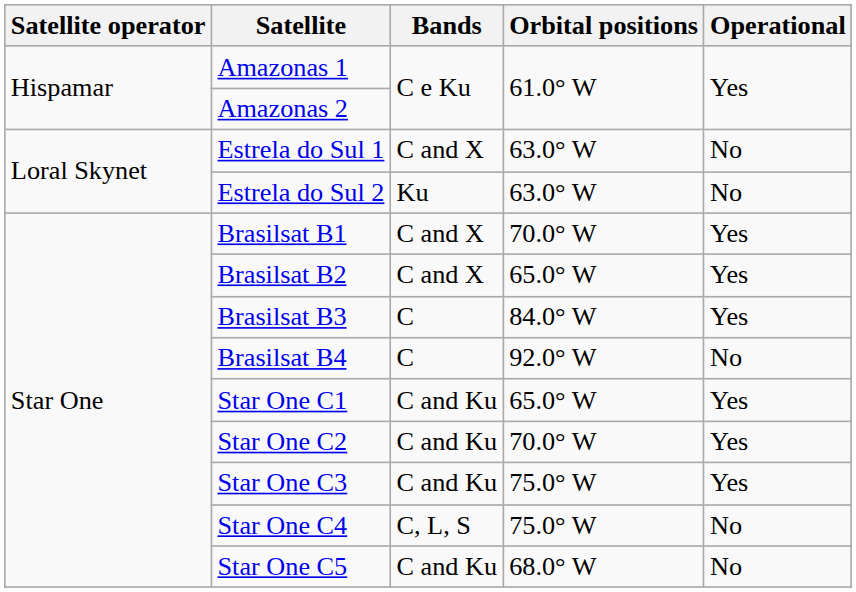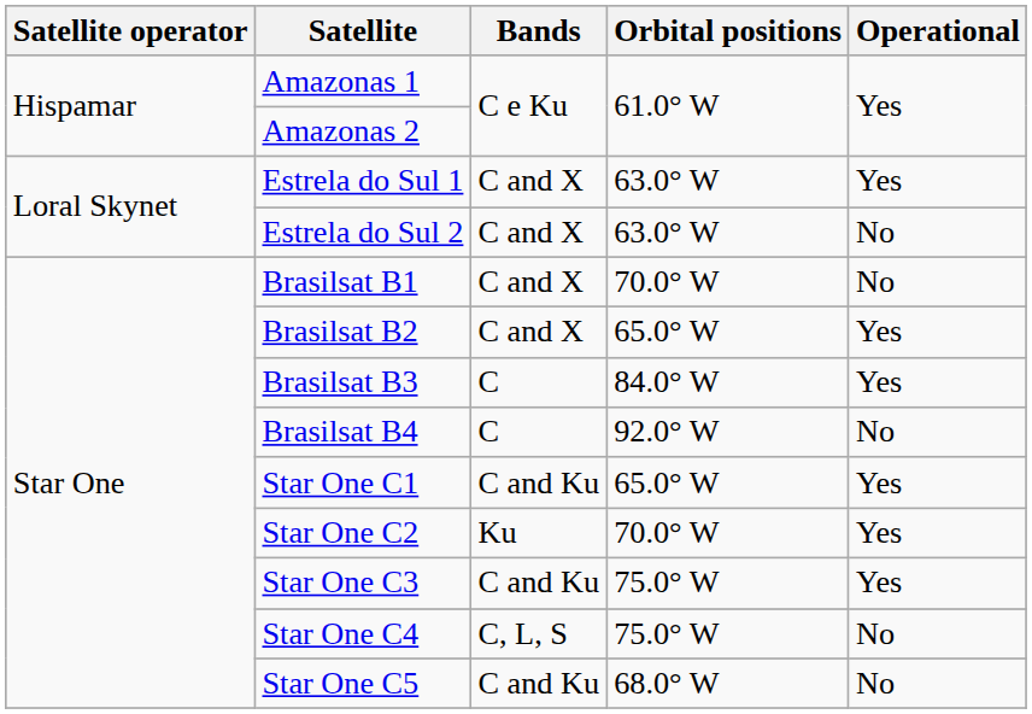Estrela do Sul 1 | Operational: No -> Yes
Estrela do Sul 2 | Bands: Ku -> C and X
Brasilsat B1 | Operational: Yes -> No
Star One C2 | Bands: C and Ku -> Ku
